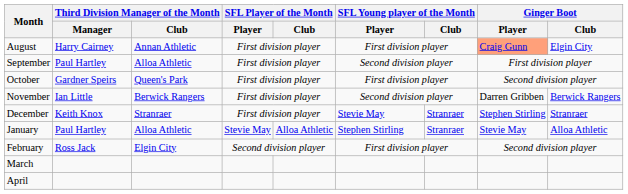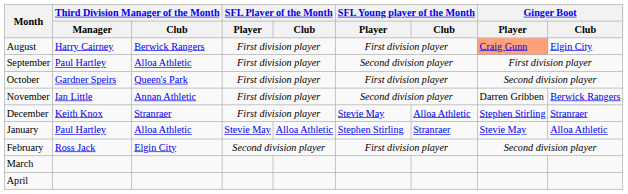August | Third Division Manager of the Month / Club: Annan Athletic -> Berwick Rangers
November | Third Division Manager of the Month / Club: Berwick Rangers -> Annan Athletic
December | SFL Young player of the Month / Club: Stranraer -> Alloa Athletic
